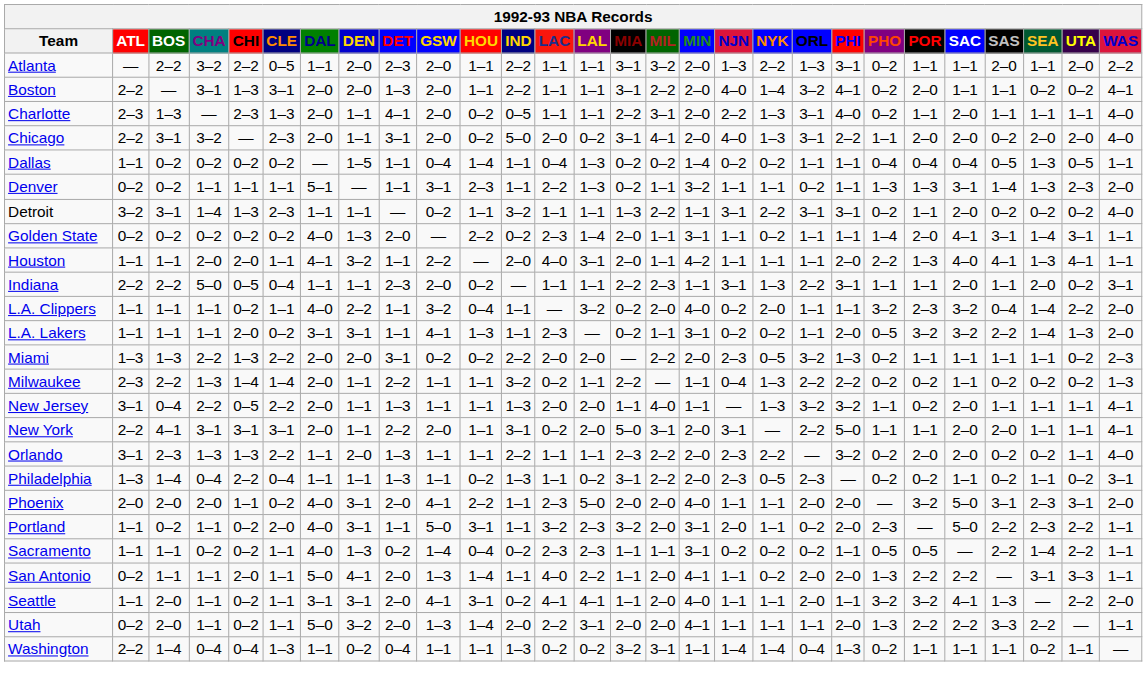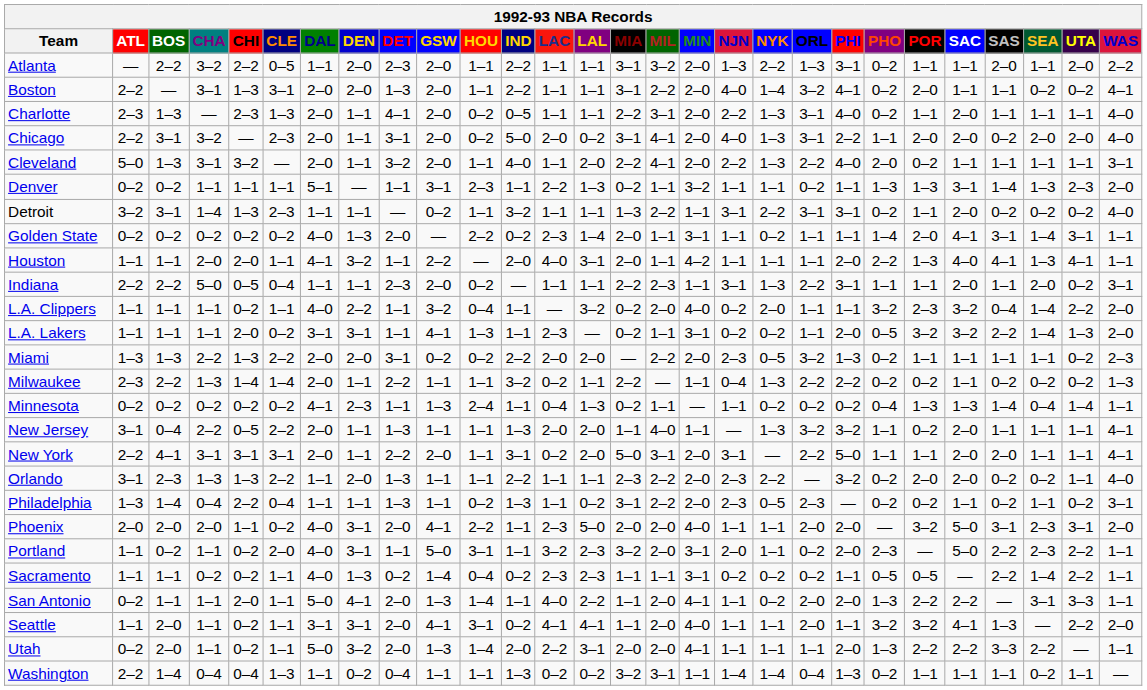+ row: Cleveland | 5–0 | 1–3 | 3–1 | 3–2 | — | 2–0 | 1–1 | 3–2 | 2–0 | 1–1 | 4–0 | 1–1 | 2–0 | 2–2 | 4–1 | 2–0 | 2–2 | 1–3 | 2–2 | 4–0 | 2–0 | 0–2 | 1–1 | 1–1 | 1–1 | 1–1 | 3–1
- row: Dallas | 1–1 | 0–2 | 0–2 | 0–2 | 0–2 | — | 1–5 | 1–1 | 0–4 | 1–4 | 1–1 | 0–4 | 1–3 | 0–2 | 0–2 | 1–4 | 0–2 | 0–2 | 1–1 | 1–1 | 0–4 | 0–4 | 0–4 | 0–5 | 1–3 | 0–5 | 1–1
+ row: Minnesota | 0–2 | 0–2 | 0–2 | 0–2 | 0–2 | 4–1 | 2–3 | 1–1 | 1–3 | 2–4 | 1–1 | 0–4 | 1–3 | 0–2 | 1–1 | — | 1–1 | 0–2 | 0–2 | 0–2 | 0–4 | 1–3 | 1–3 | 1–4 | 0–4 | 1–4 | 1–1
